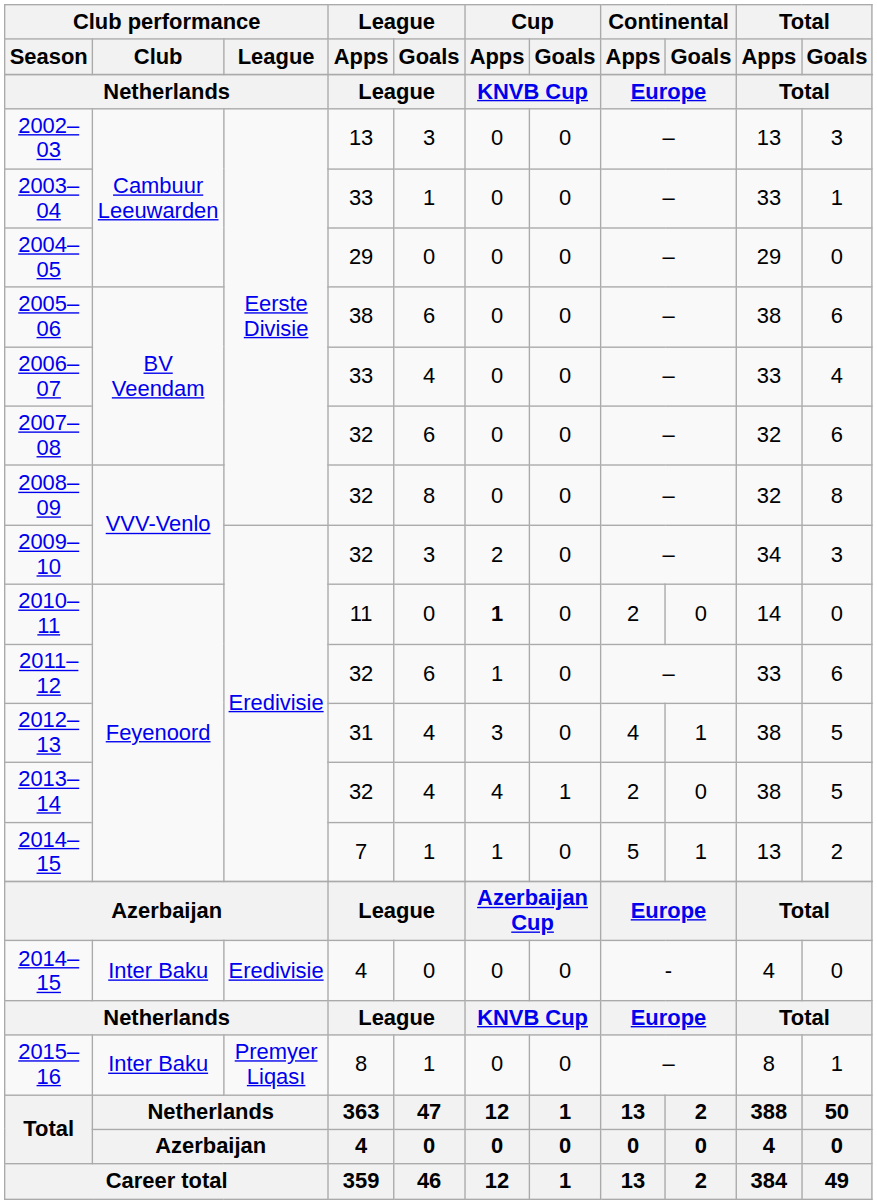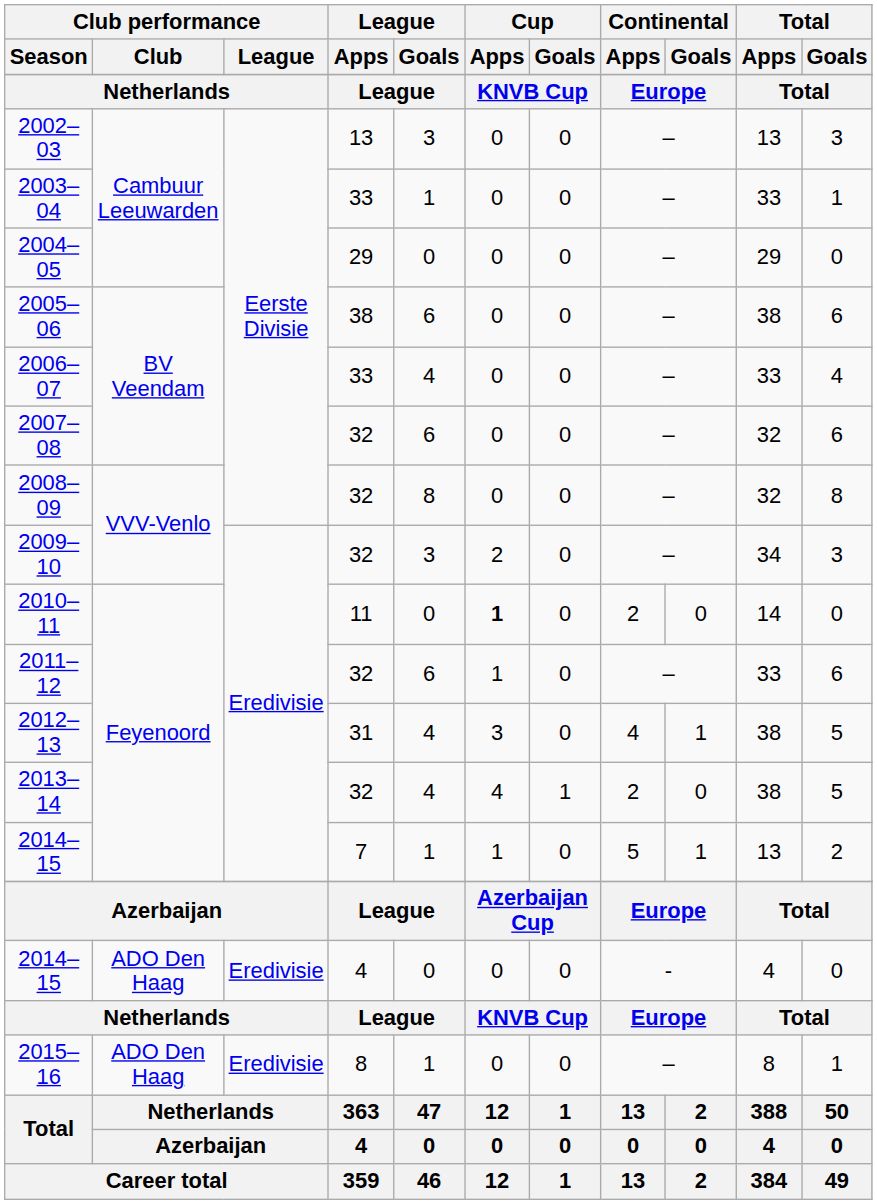2014–15 / 4 | Club performance / Club: Inter Baku -> ADO Den Haag
2015–16 | Club performance / Club: Inter Baku -> ADO Den Haag
2015–16 | Club performance / League: Premyer Liqası -> Eredivisie
